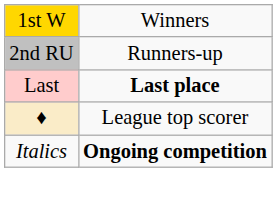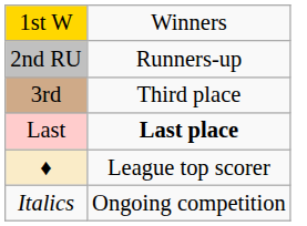+ row: 3rd | Third place
Italics | column 2: bold -> normal
